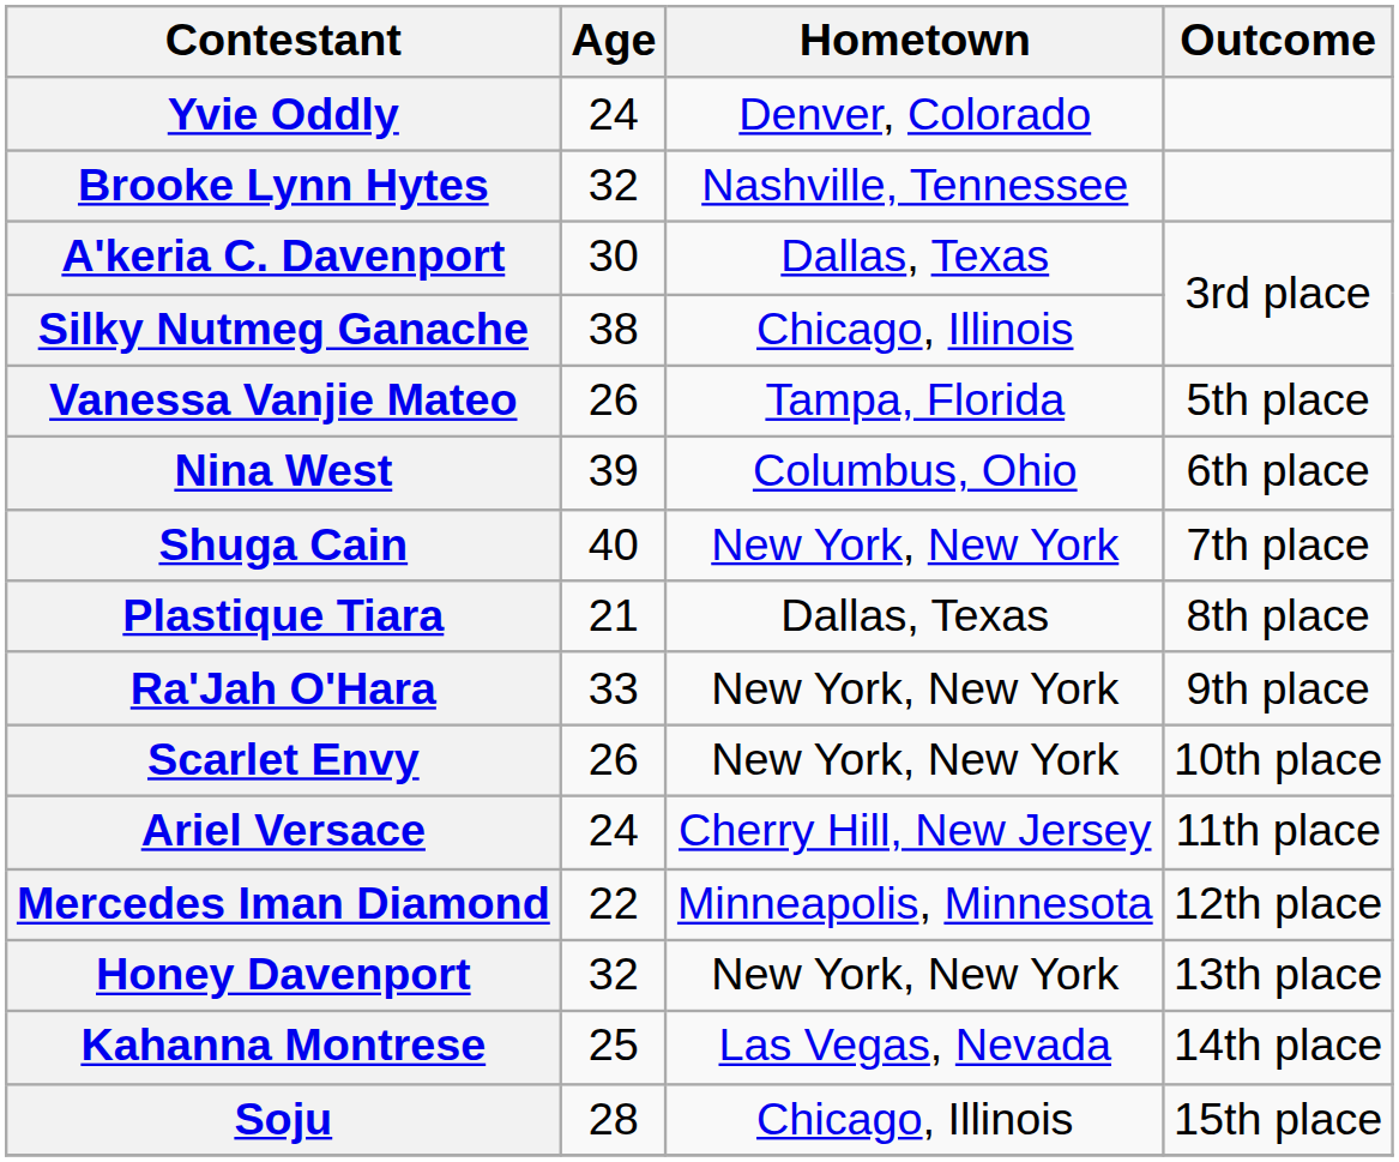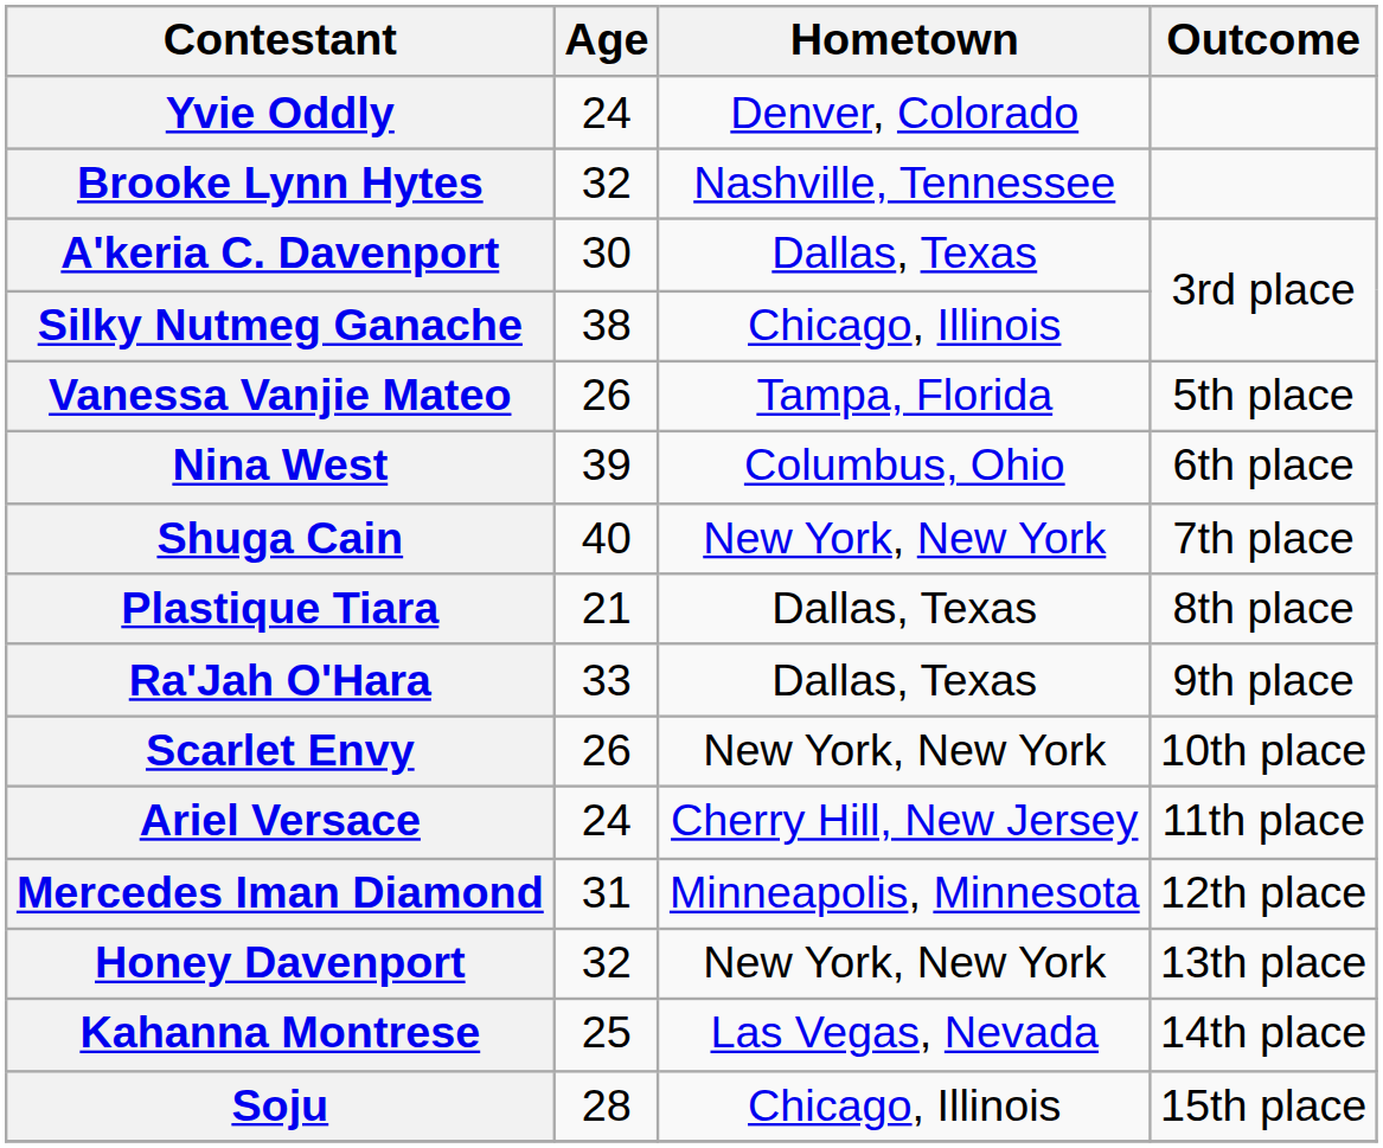Ra'Jah O'Hara | Hometown: New York, New York -> Dallas, Texas
Mercedes Iman Diamond | Age: 22 -> 31
